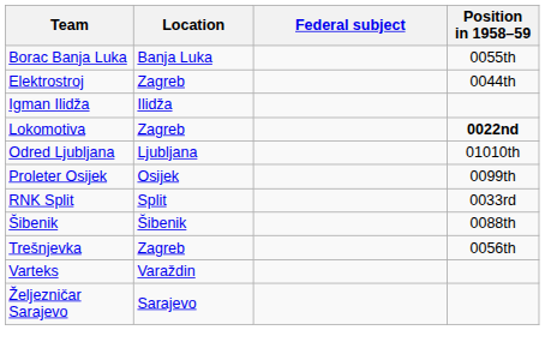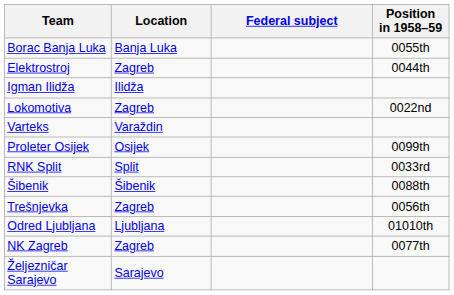Lokomotiva | Position in 1958–59: bold -> normal
rows swapped: Odred Ljubljana <-> Varteks
+ row: NK Zagreb | Zagreb | 0077th
